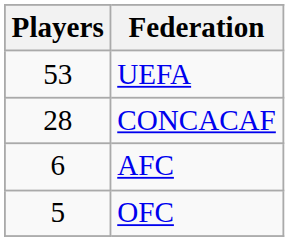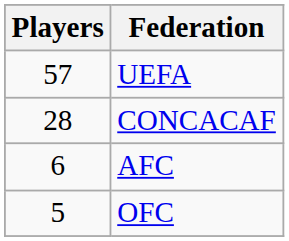UEFA | Players: 53 -> 57
